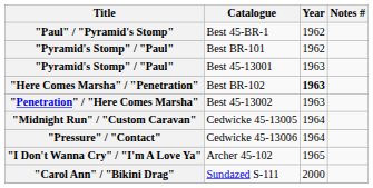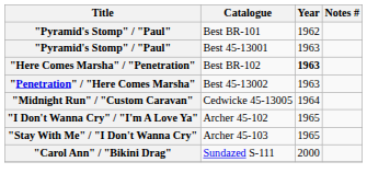- row: "Paul" / "Pyramid's Stomp" | Best 45-BR-1 | 1962
- row: "Pressure" / "Contact" | Cedwicke 45-13006 | 1964
+ row: "Stay With Me" / "I Don't Wanna Cry" | Archer 45-103 | 1965
